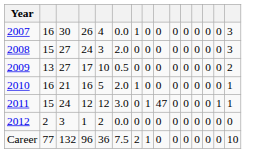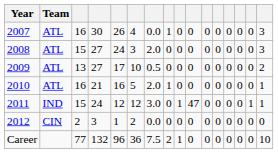+ column: Team | ATL | ATL | ATL | ATL | IND | CIN
